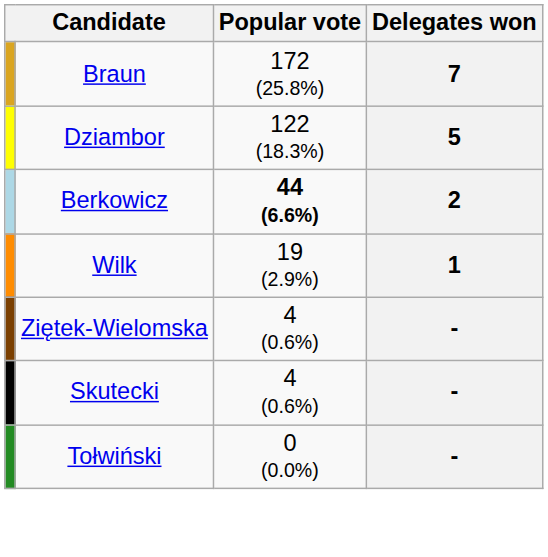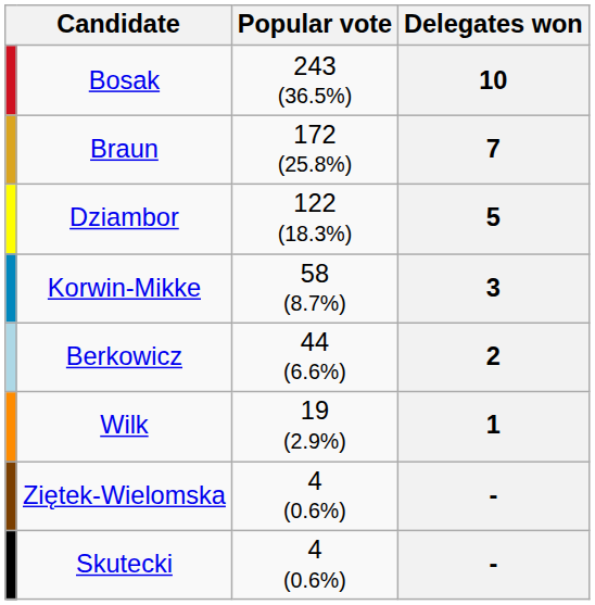+ row: Bosak | 243 (36.5%) | 10
+ row: Korwin-Mikke | 58 (8.7%) | 3
Berkowicz | Popular vote: bold -> normal
- row: Tołwiński | 0 (0.0%) | -
